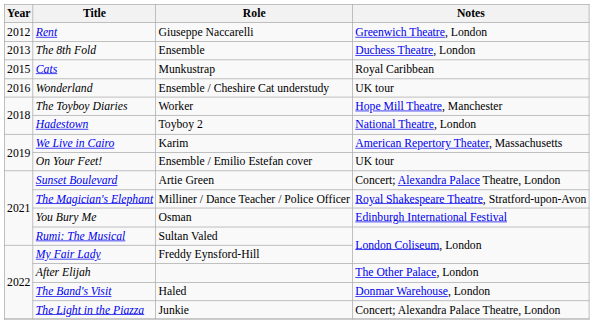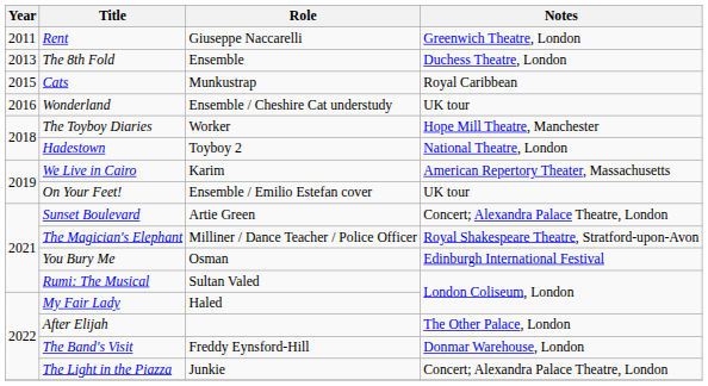Rent | Year: 2012 -> 2011
My Fair Lady | Role: Freddy Eynsford-Hill -> Haled
The Band's Visit | Role: Haled -> Freddy Eynsford-Hill
